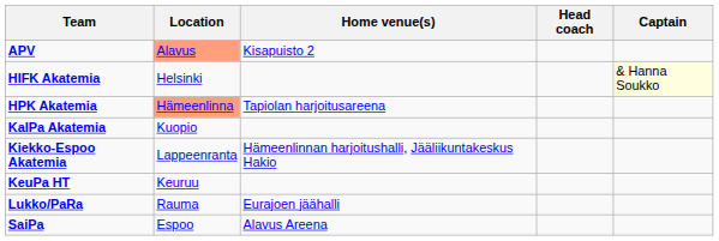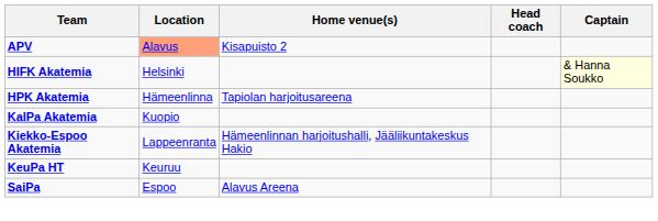HPK Akatemia | Location: lightsalmon background -> no background
- row: Lukko/PaRa | Rauma | Eurajoen jäähalli
